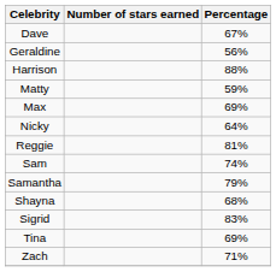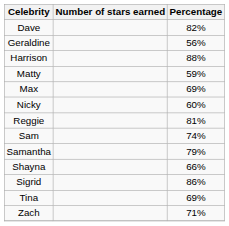Dave | Percentage: 67% -> 82%
Nicky | Percentage: 64% -> 60%
Shayna | Percentage: 68% -> 66%
Sigrid | Percentage: 83% -> 86%
